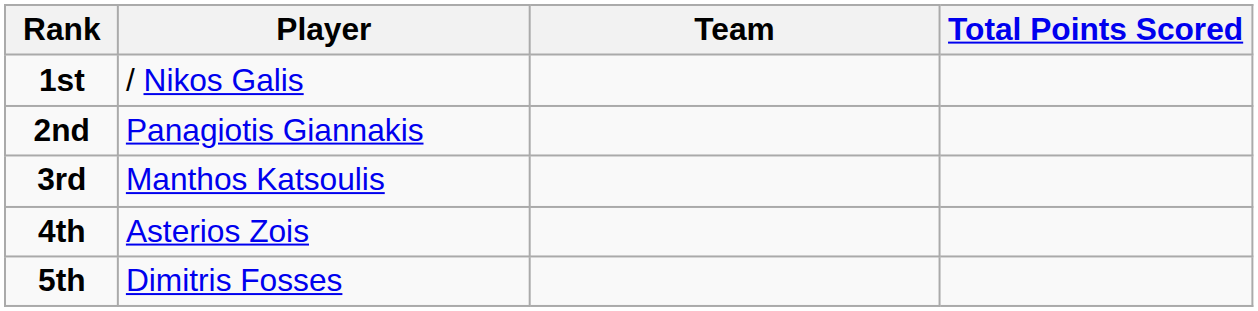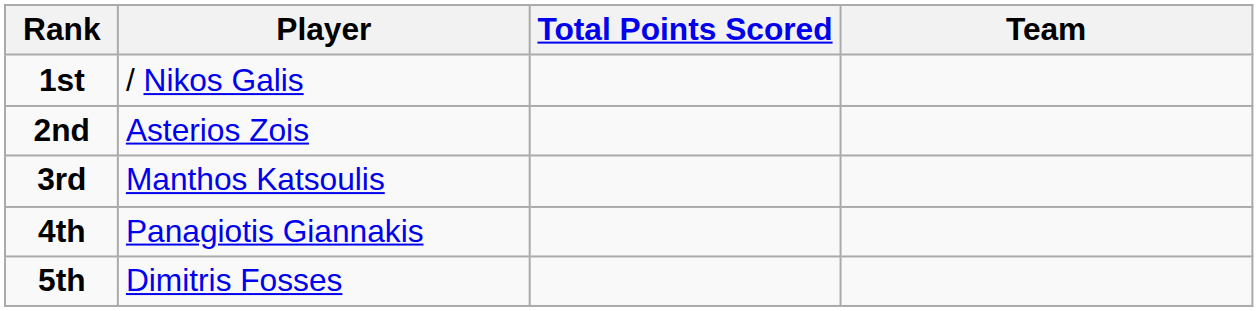columns swapped: Team <-> Total Points Scored
2nd | Player: Panagiotis Giannakis -> Asterios Zois
4th | Player: Asterios Zois -> Panagiotis Giannakis
